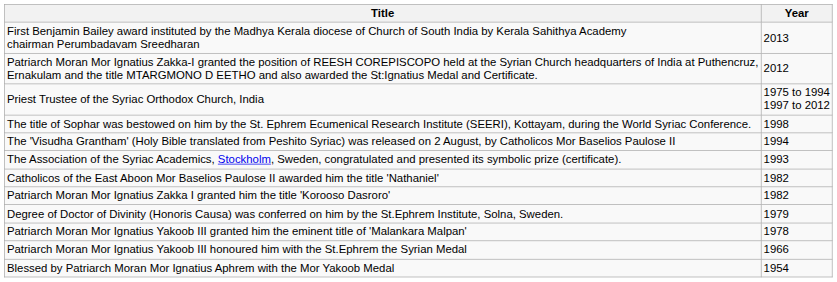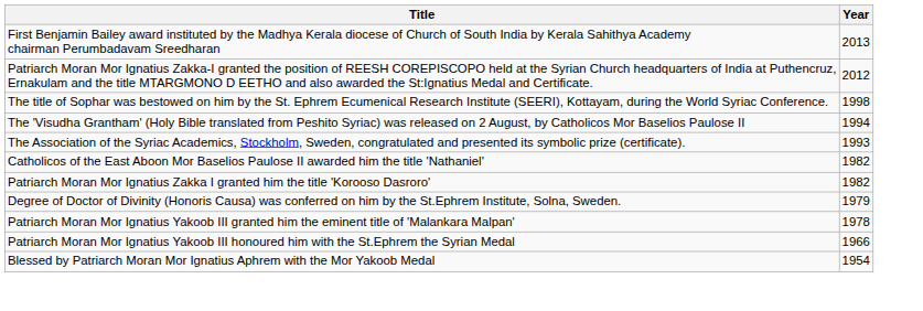- row: Priest Trustee of the Syriac Orthodox Church, India | 1975 to 1994 1997 to 2012
